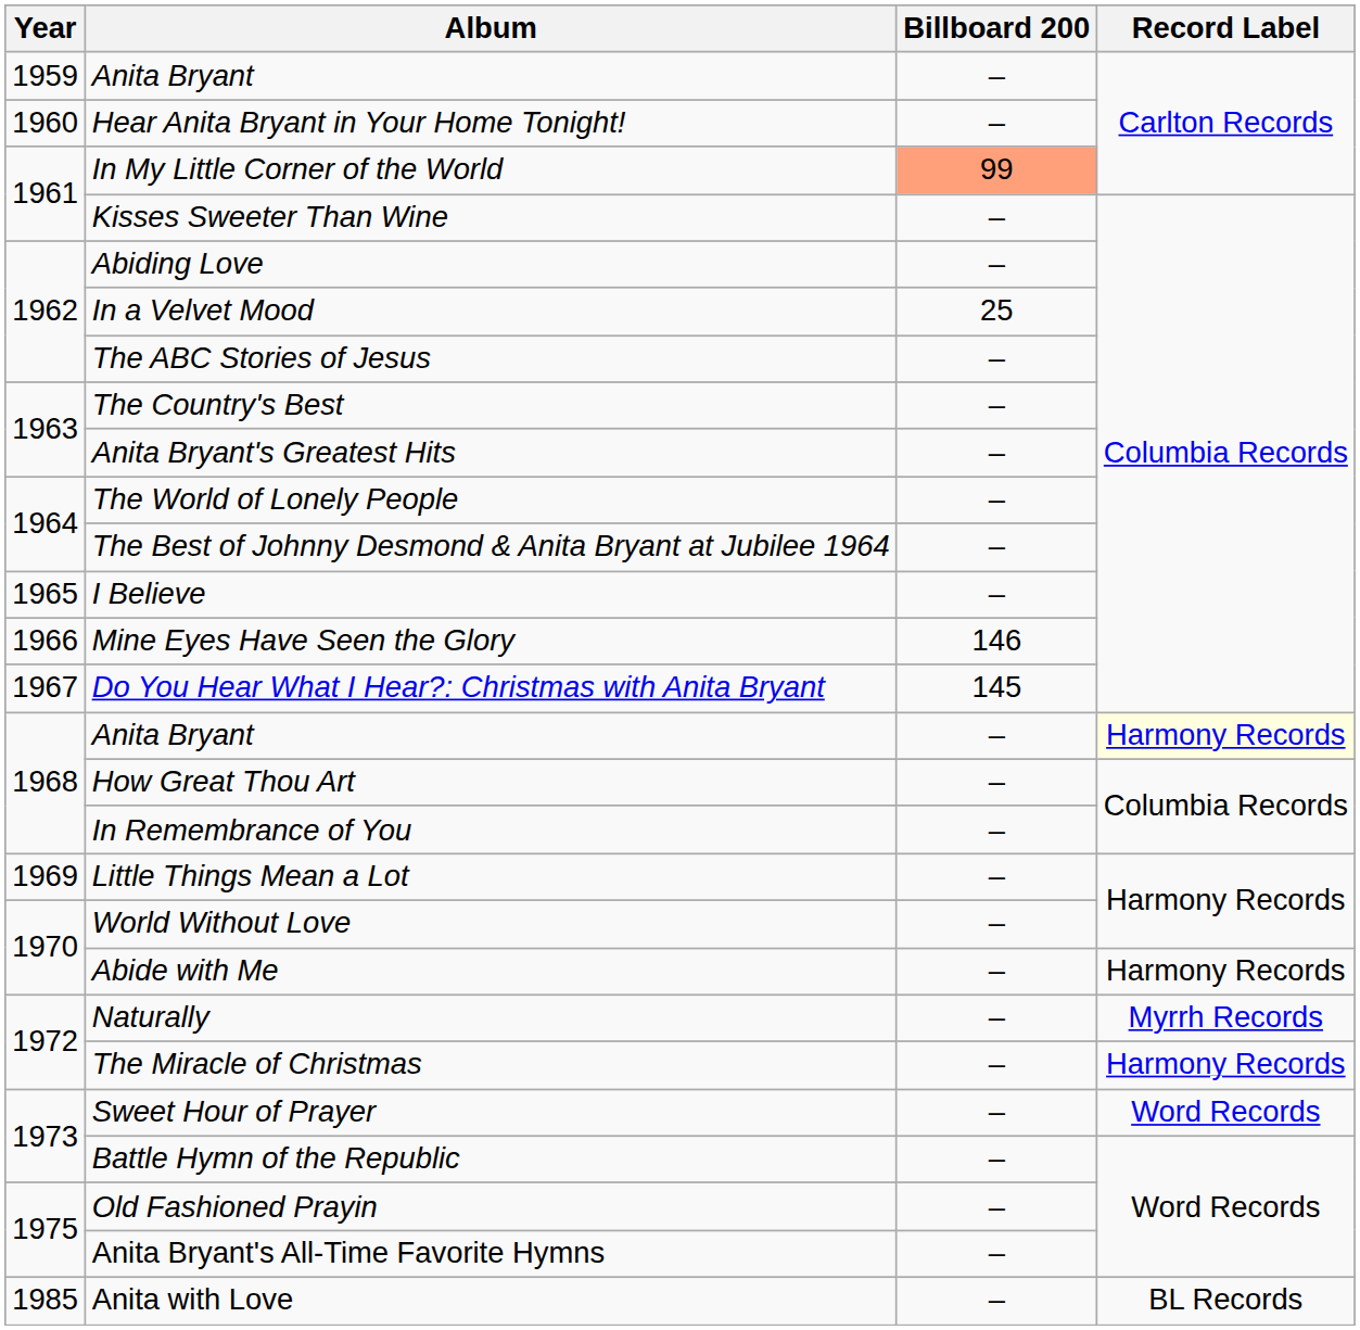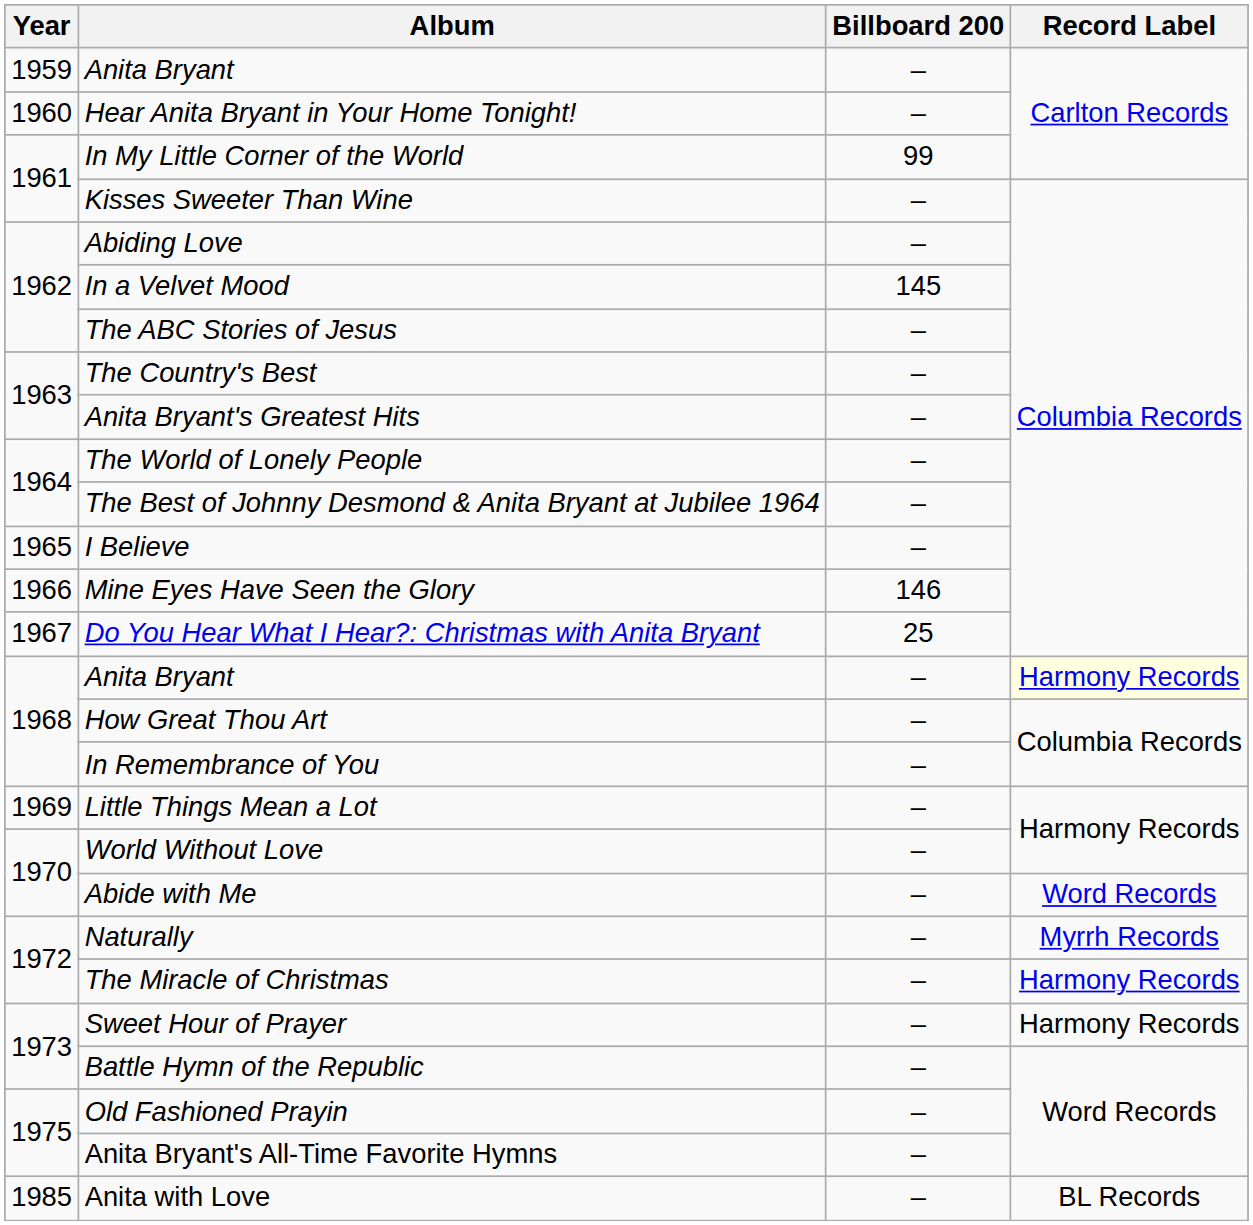In My Little Corner of the World | Billboard 200: lightsalmon background -> no background
In a Velvet Mood | Billboard 200: 25 -> 145
Do You Hear What I Hear?: Christmas with Anita Bryant | Billboard 200: 145 -> 25
Abide with Me | Record Label: Harmony Records -> Word Records
Sweet Hour of Prayer | Record Label: Word Records -> Harmony Records
